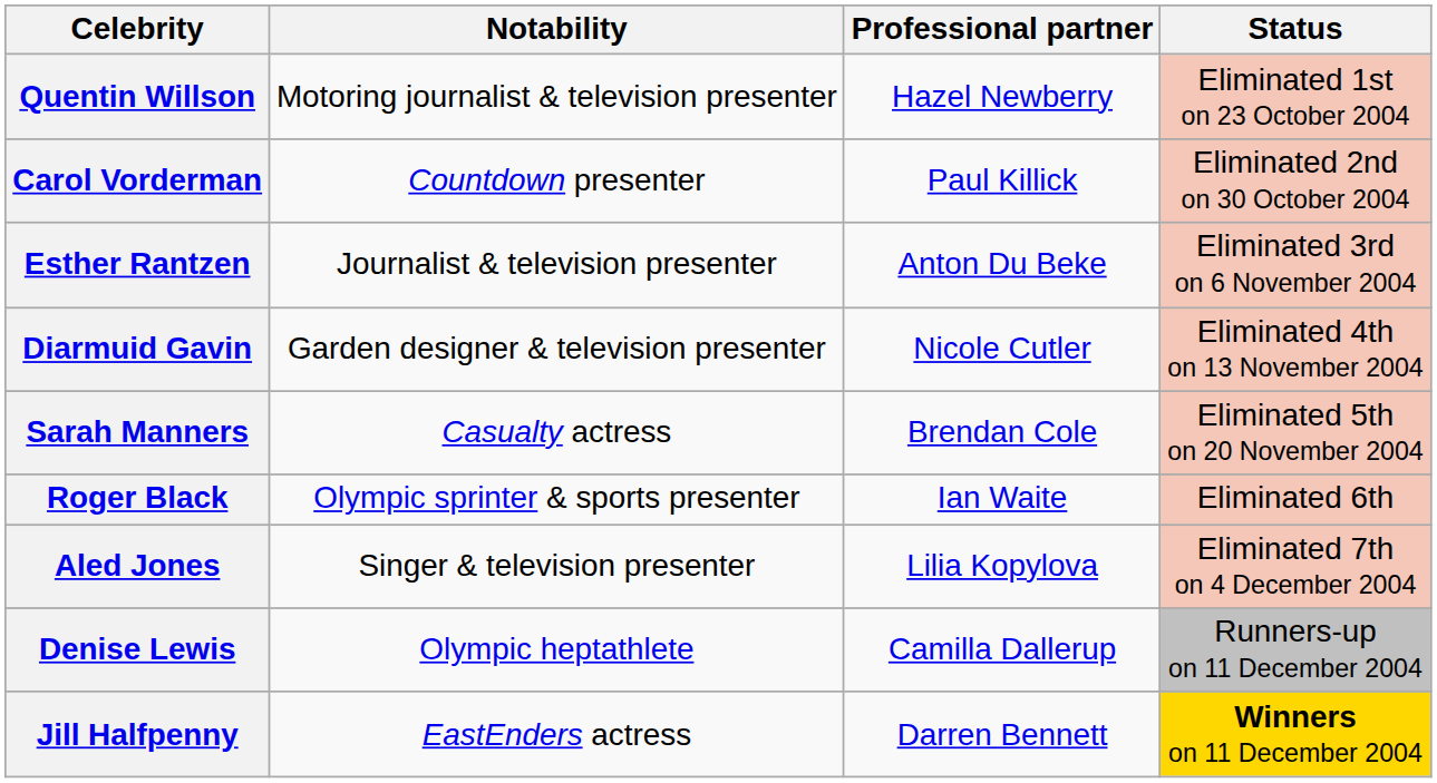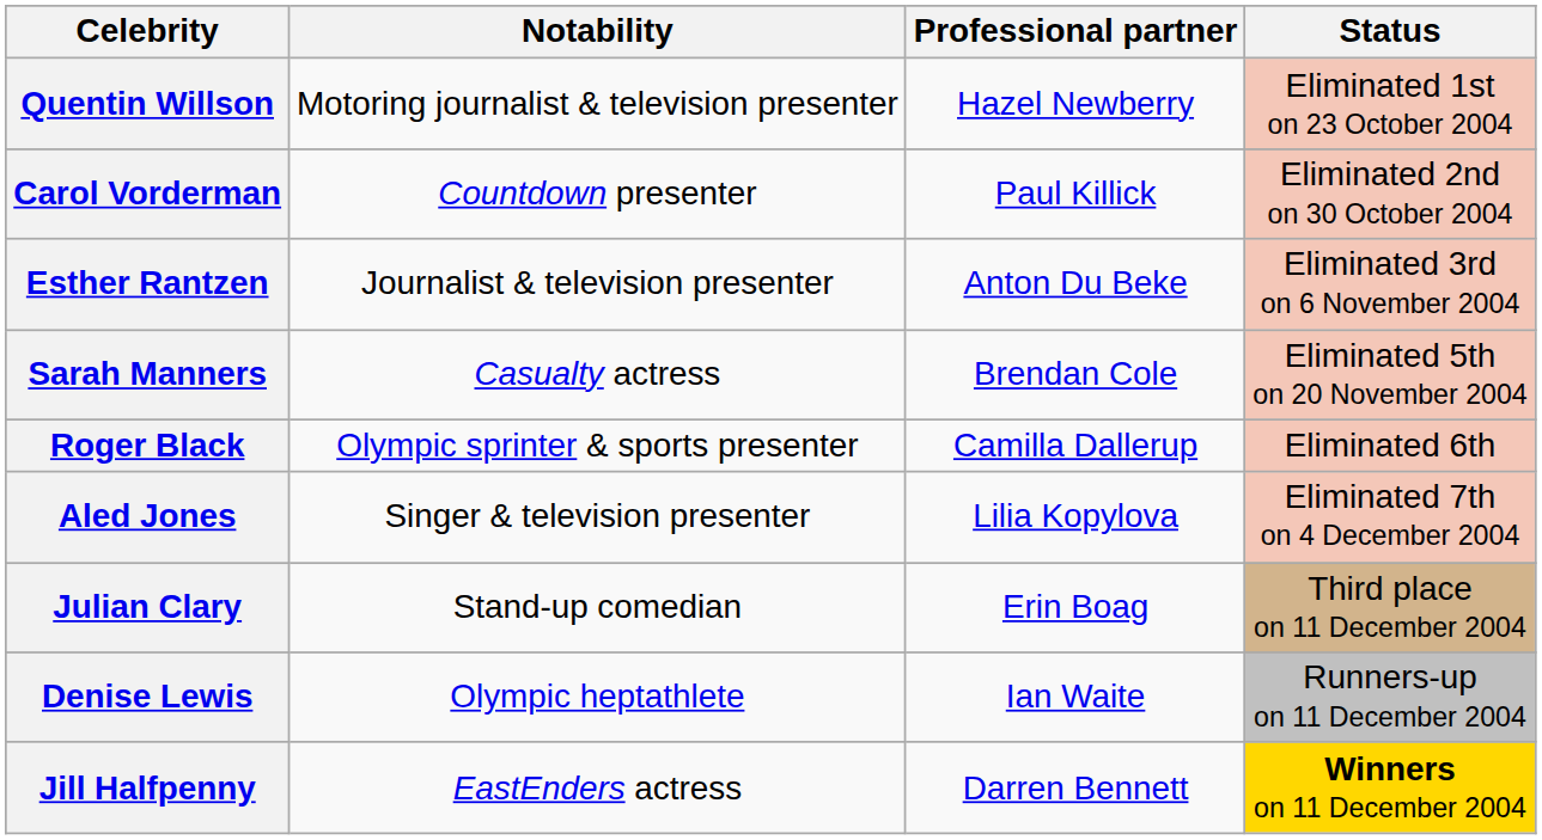- row: Diarmuid Gavin | Garden designer & television presenter | Nicole Cutler | Eliminated 4th on 13 November 2004
Roger Black | Professional partner: Ian Waite -> Camilla Dallerup
+ row: Julian Clary | Stand-up comedian | Erin Boag | Third place on 11 December 2004
Denise Lewis | Professional partner: Camilla Dallerup -> Ian Waite
